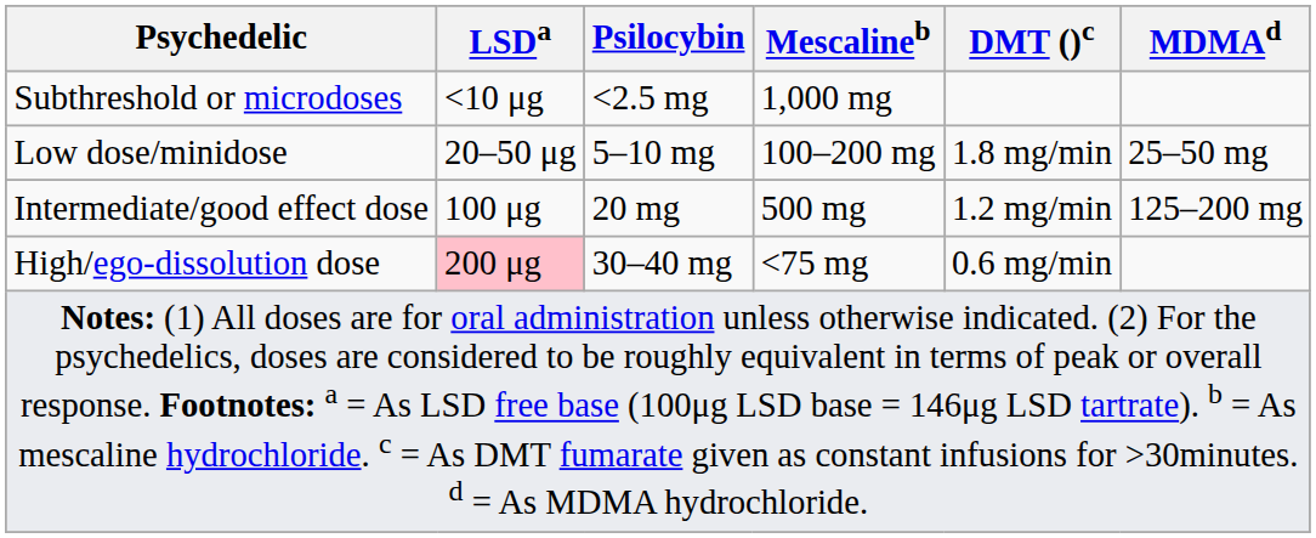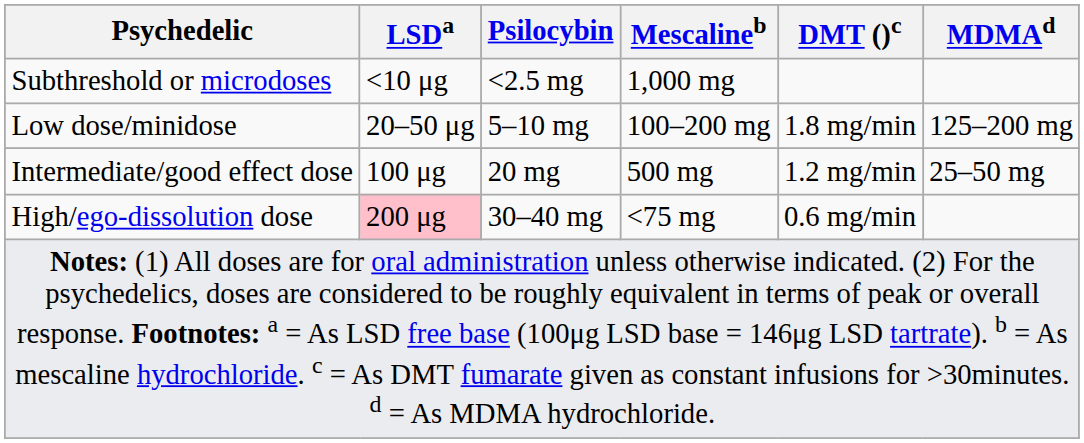Low dose/minidose | MDMAd: 25–50 mg -> 125–200 mg
Intermediate/good effect dose | MDMAd: 125–200 mg -> 25–50 mg
